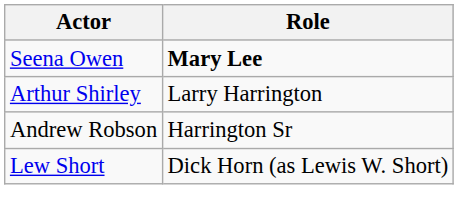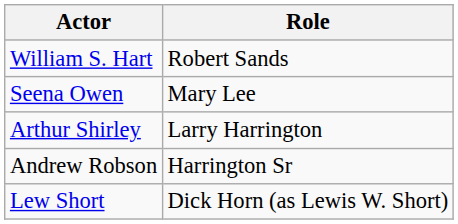+ row: William S. Hart | Robert Sands
Seena Owen | Role: bold -> normal
